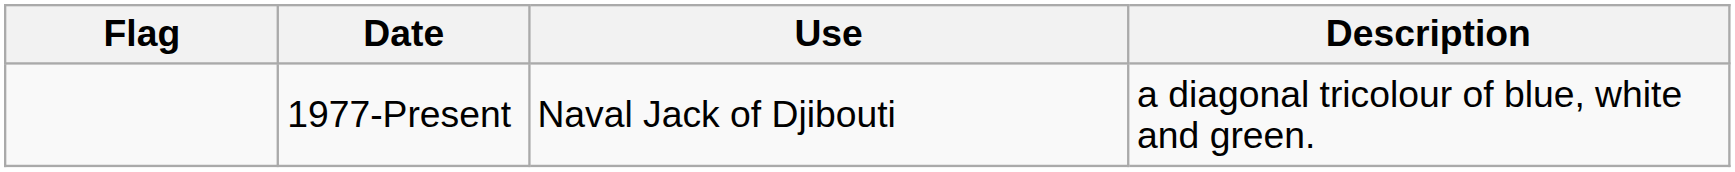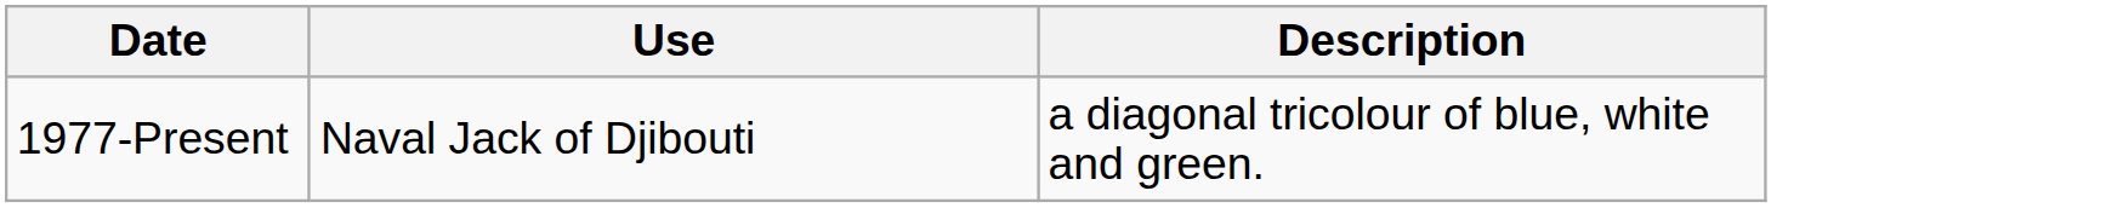- column: Flag
